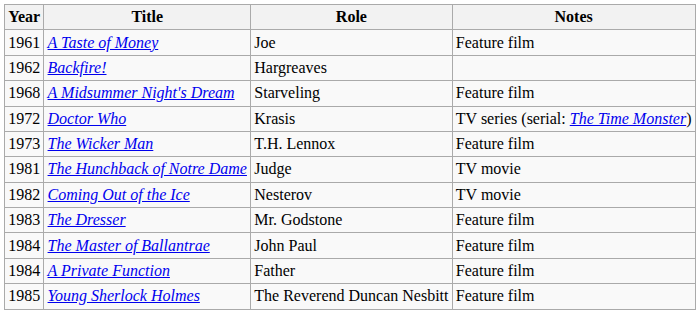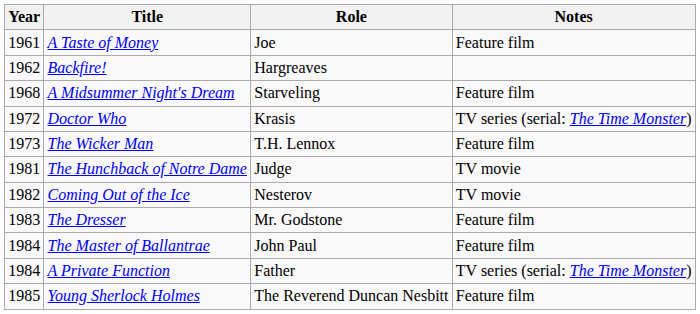A Private Function | Notes: Feature film -> TV series (serial: The Time Monster)
